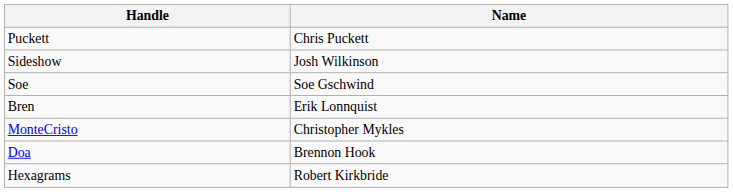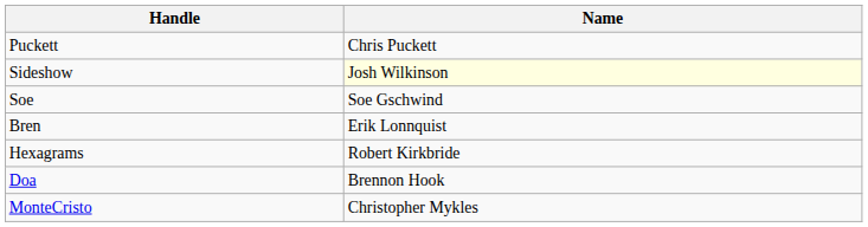Sideshow | Name: no background -> lightyellow background
rows swapped: MonteCristo <-> Hexagrams
